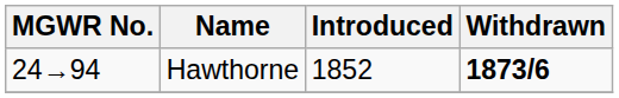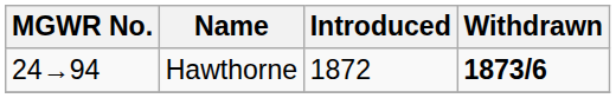Hawthorne | Introduced: 1852 -> 1872
